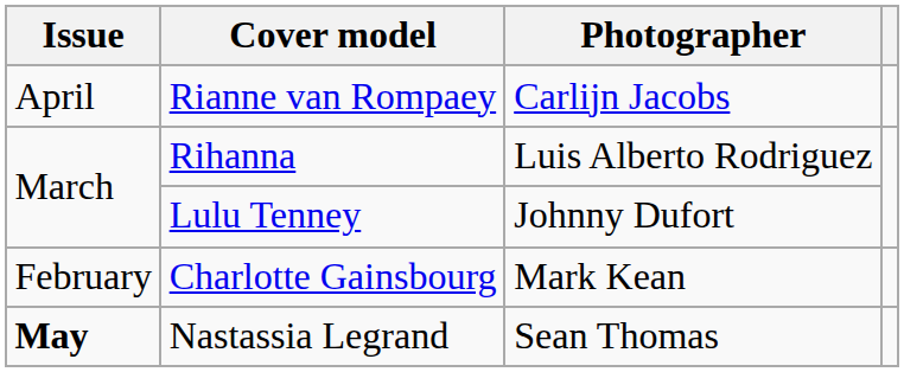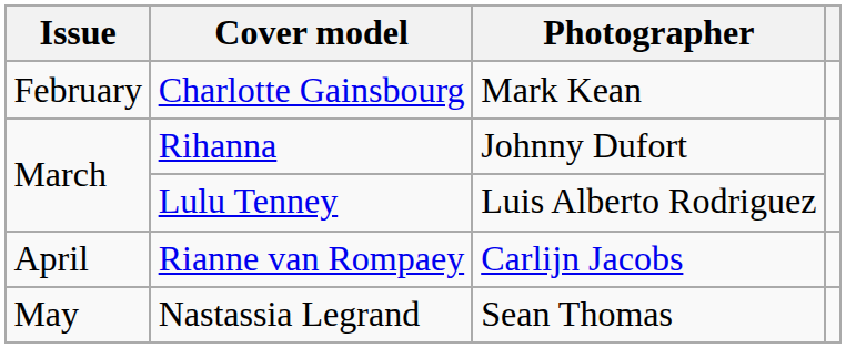rows swapped: Charlotte Gainsbourg <-> Rianne van Rompaey
Rihanna | Photographer: Luis Alberto Rodriguez -> Johnny Dufort
Lulu Tenney | Photographer: Johnny Dufort -> Luis Alberto Rodriguez
Nastassia Legrand | Issue: bold -> normal
